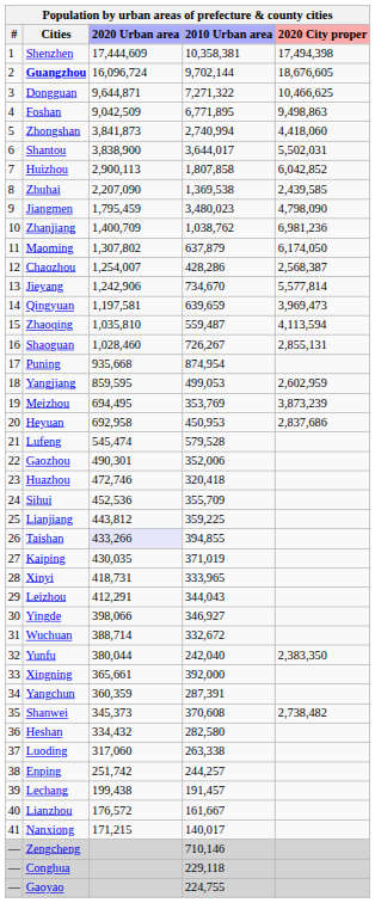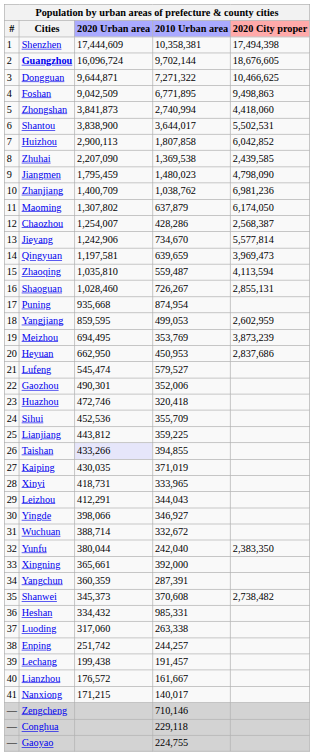Shantou | 2020 City proper: 5,502,031 -> 5,502,531
Jiangmen | 2010 Urban area: 3,480,023 -> 1,480,023
Heyuan | 2020 Urban area: 692,958 -> 662,950
Lufeng | 2010 Urban area: 579,528 -> 579,527
Heshan | 2010 Urban area: 282,580 -> 985,331
